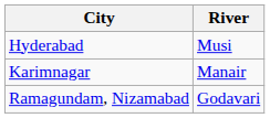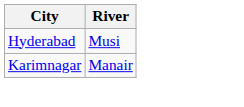- row: Ramagundam, Nizamabad | Godavari
